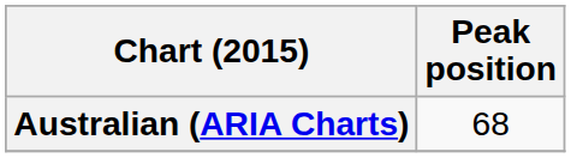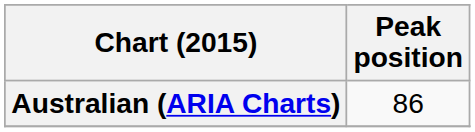Australian (ARIA Charts) | Peak position: 68 -> 86
